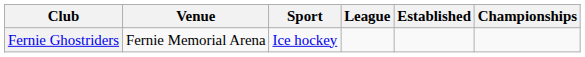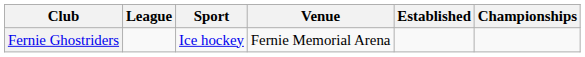columns swapped: League <-> Venue
